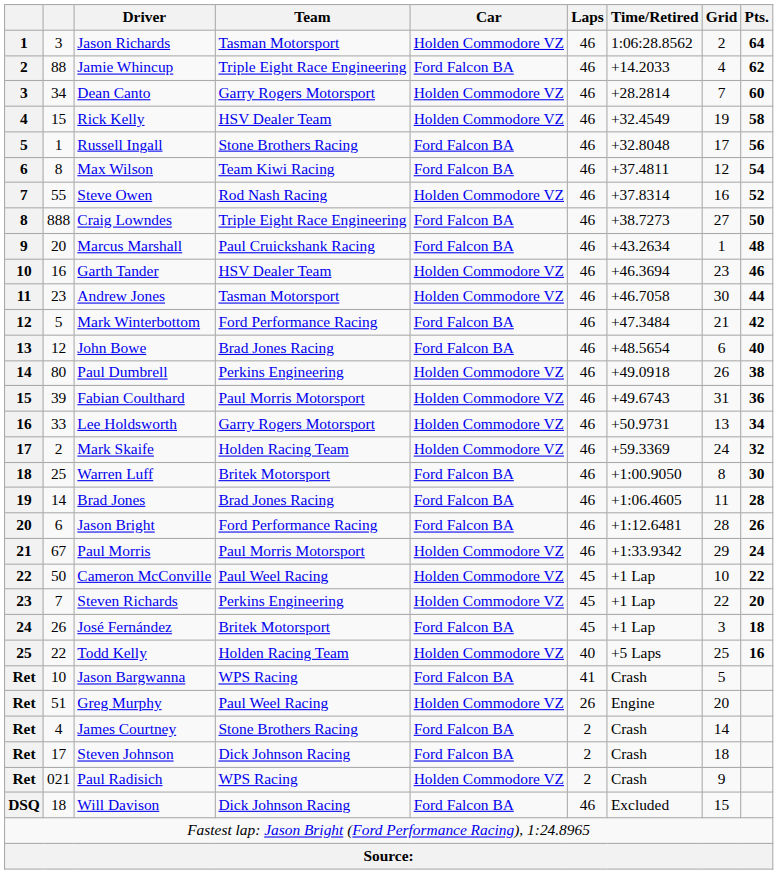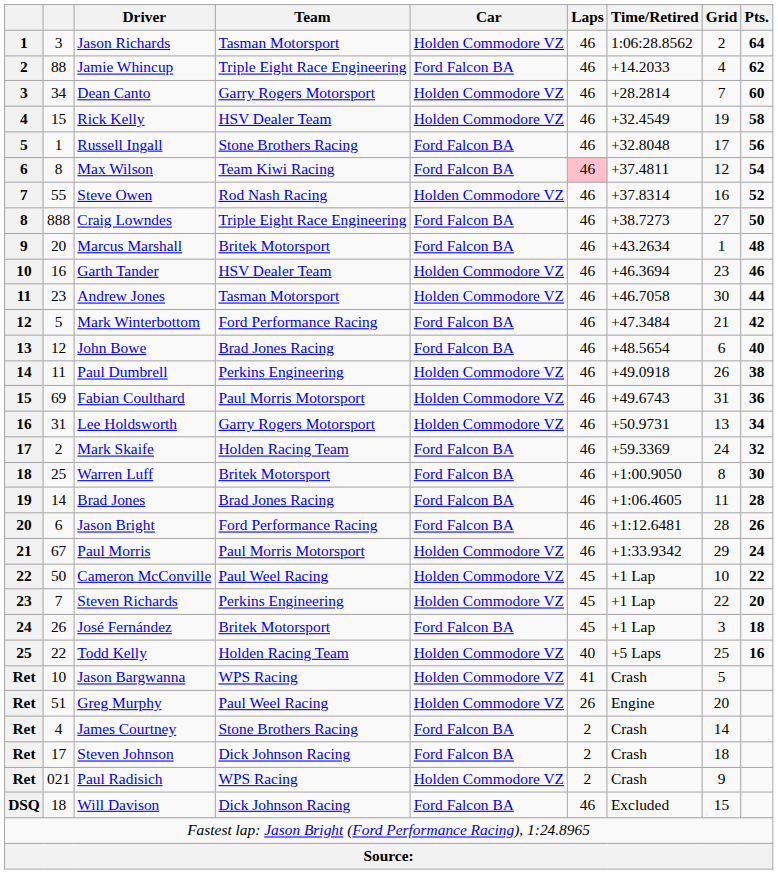Max Wilson | Laps: no background -> pink background
Marcus Marshall | Team: Paul Cruickshank Racing -> Britek Motorsport
Paul Dumbrell | column 2: 80 -> 11
Fabian Coulthard | column 2: 39 -> 69
Lee Holdsworth | column 2: 33 -> 31
Mark Skaife | Car: Holden Commodore VZ -> Ford Falcon BA
Jason Bargwanna | Car: Ford Falcon BA -> Holden Commodore VZ
